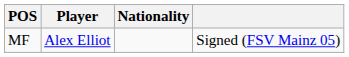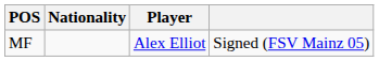columns swapped: Nationality <-> Player
